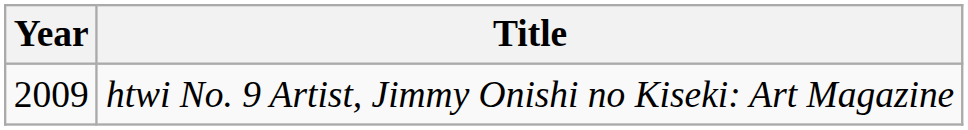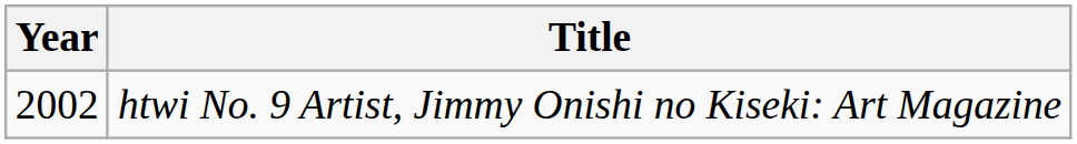htwi No. 9 Artist, Jimmy Onishi no Kiseki: Art Magazine | Year: 2009 -> 2002
